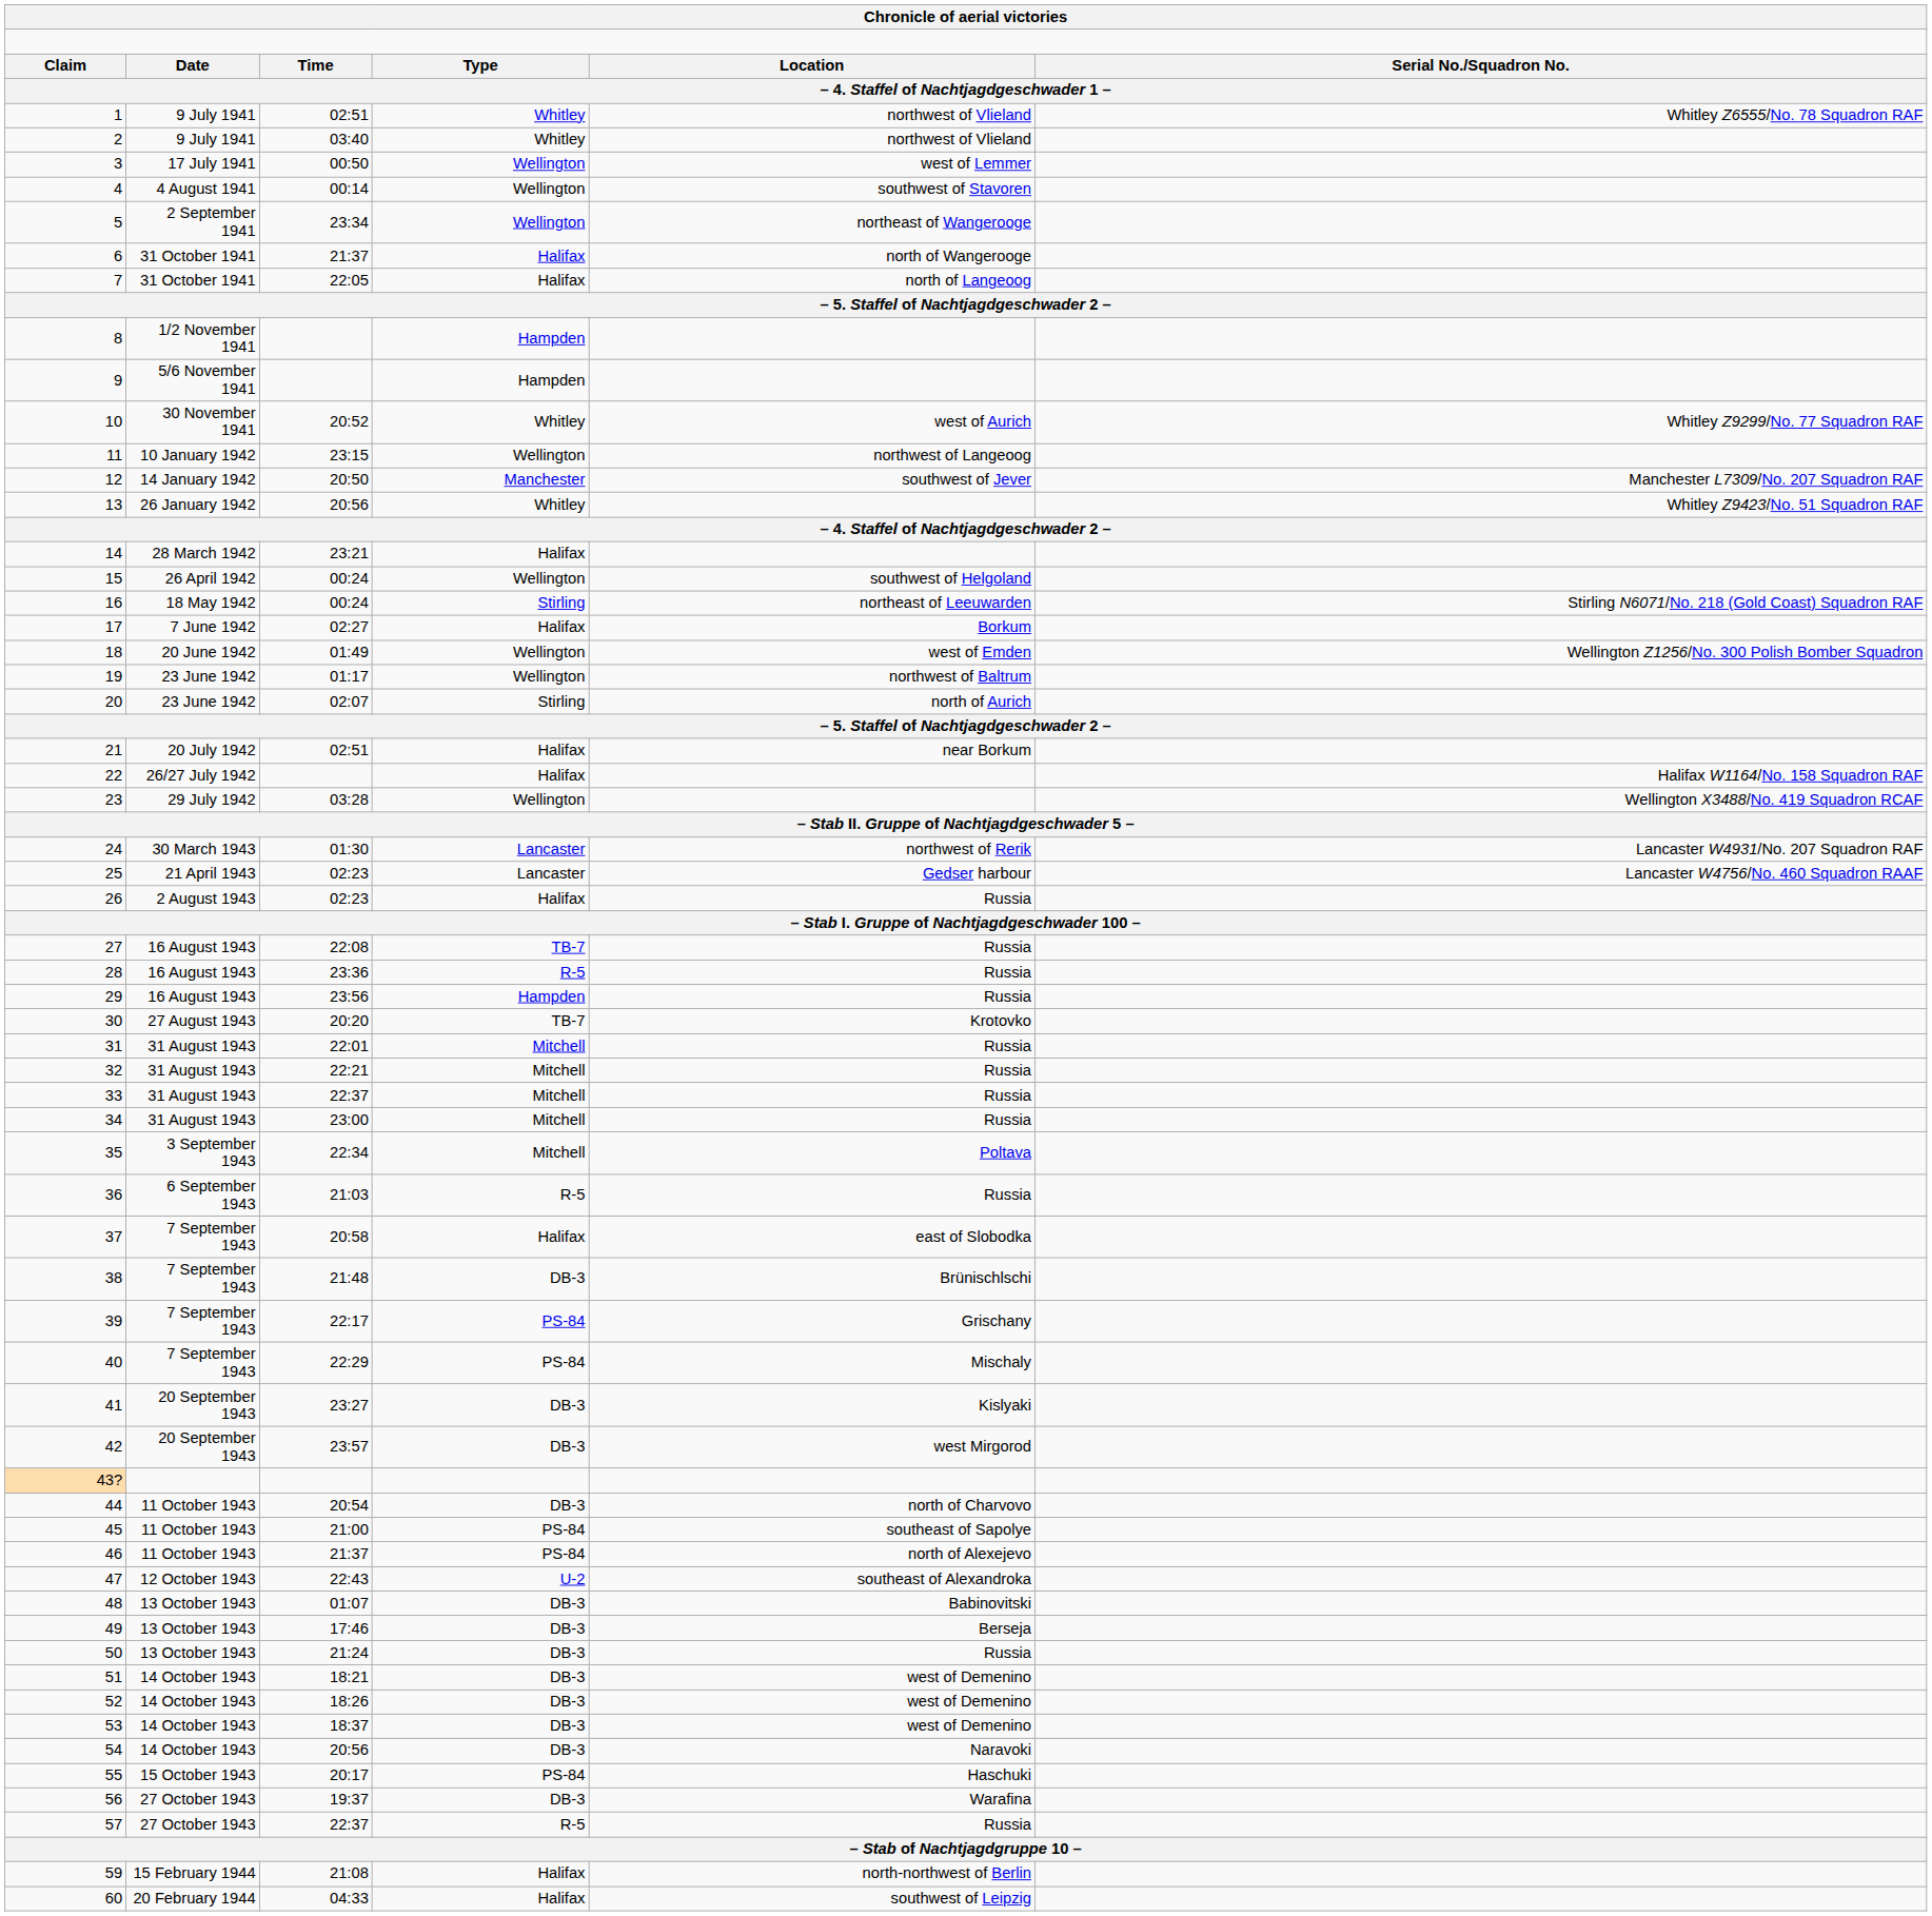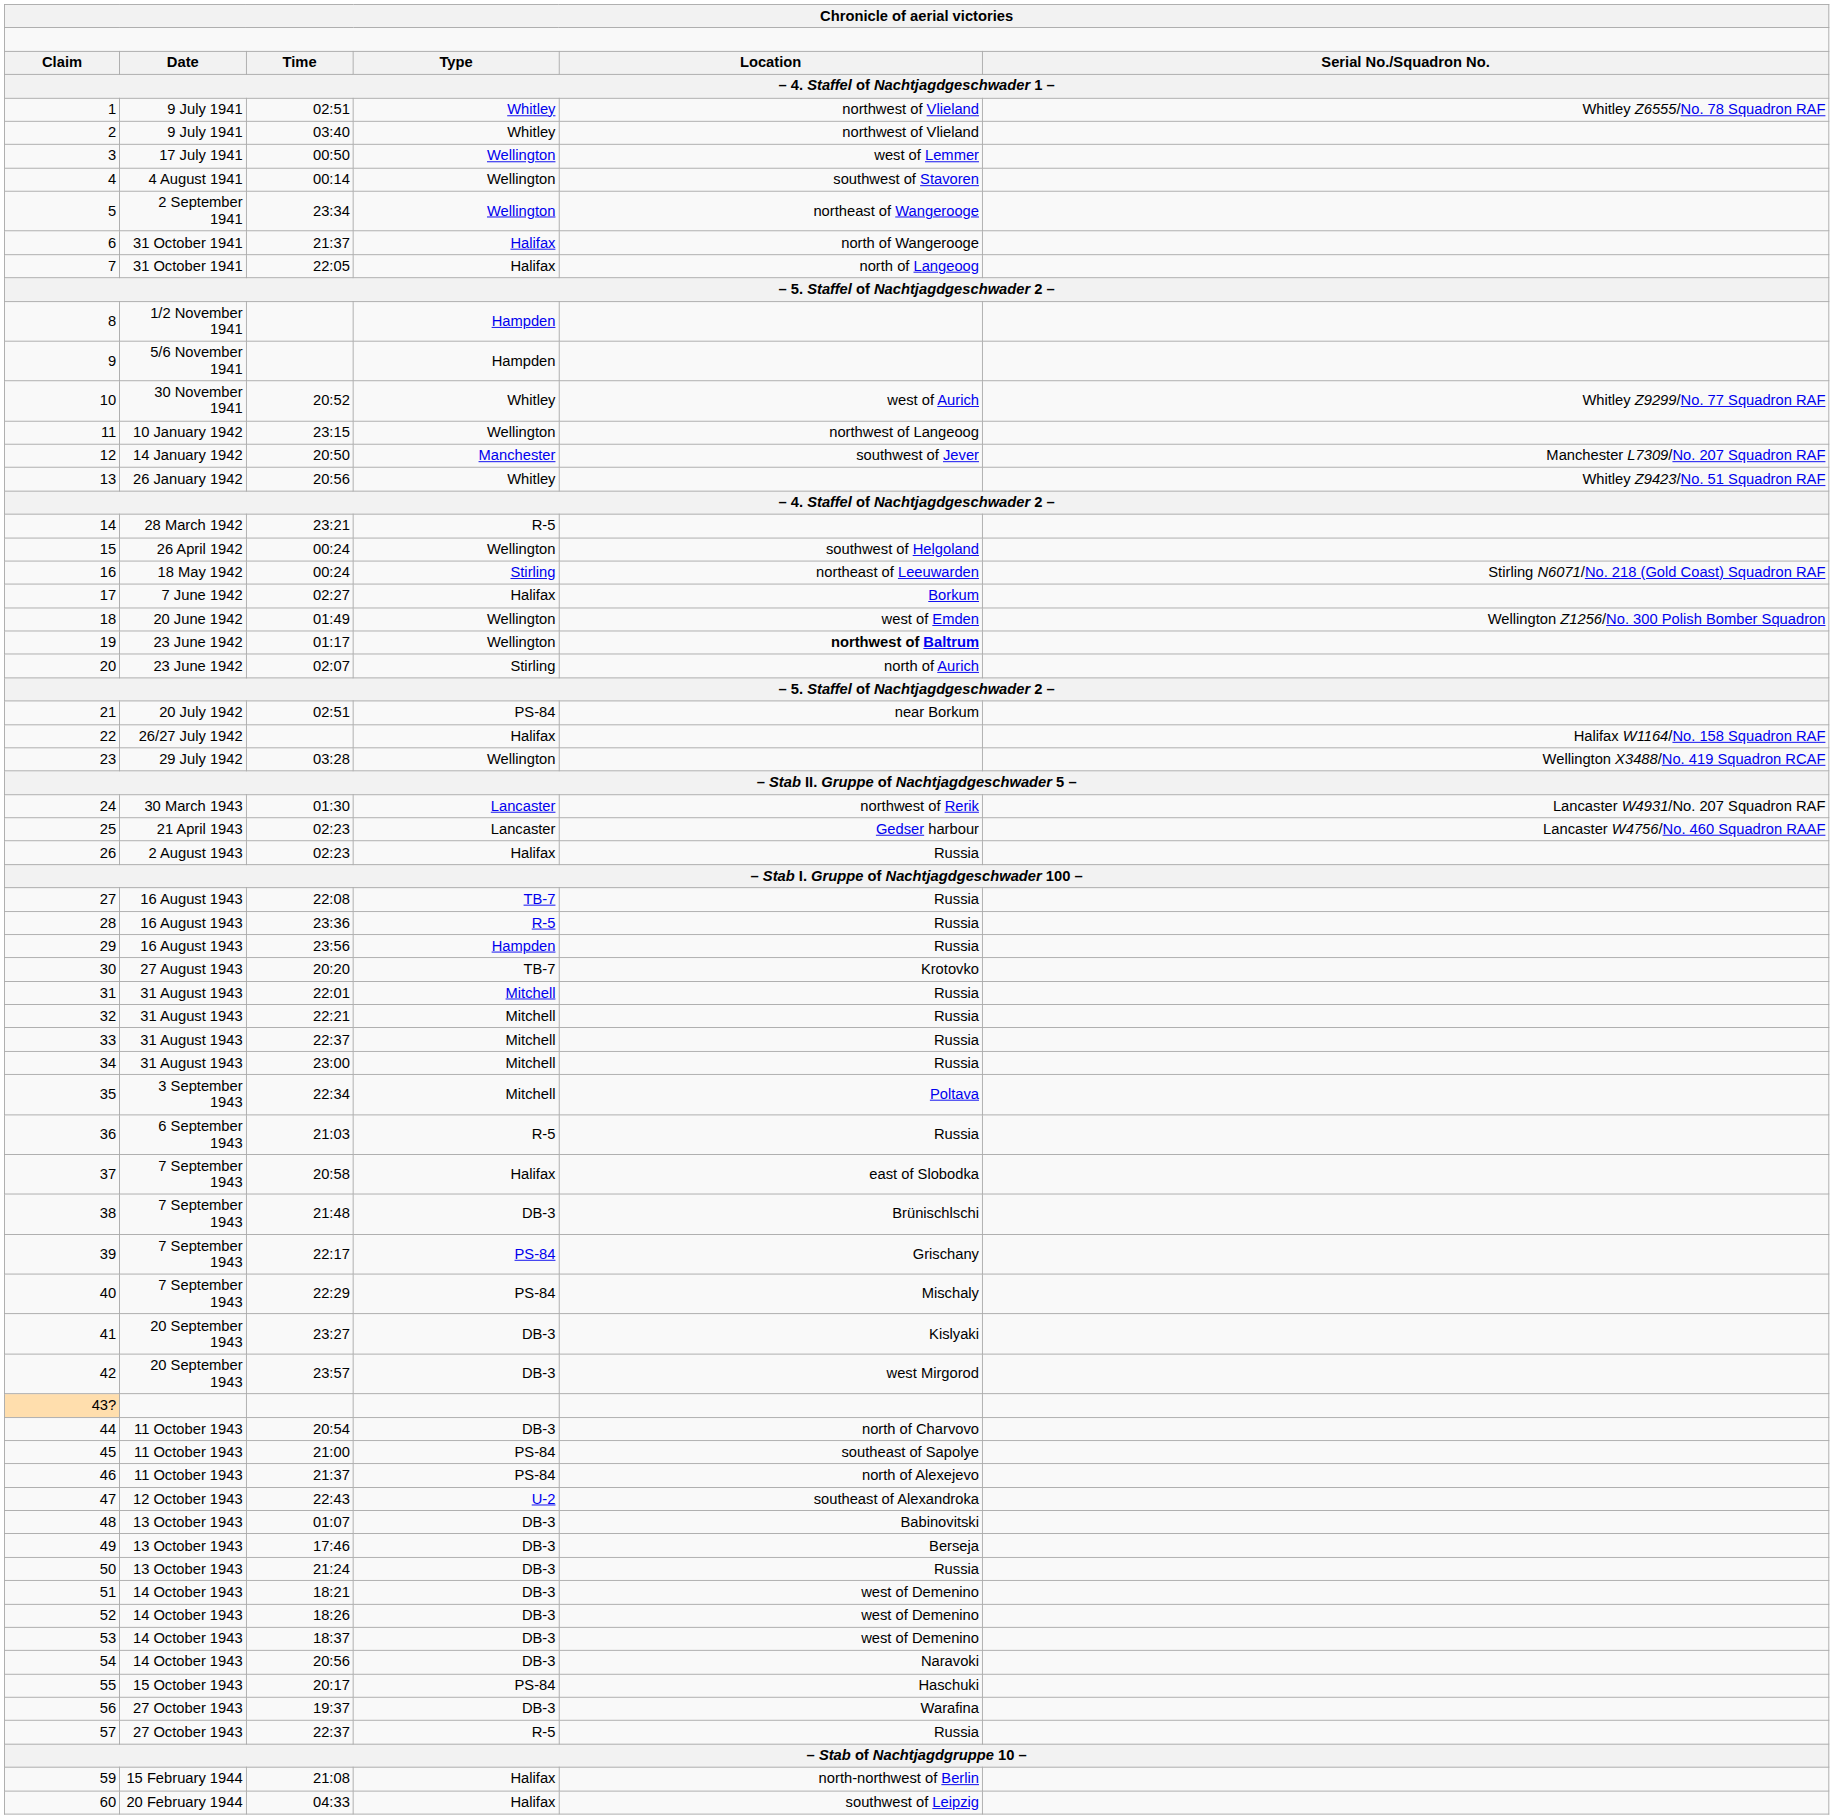14 | column 4: Halifax -> R-5
19 | column 5: normal -> bold
21 | column 4: Halifax -> PS-84
